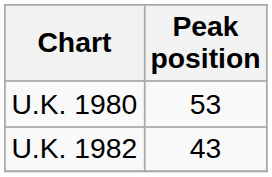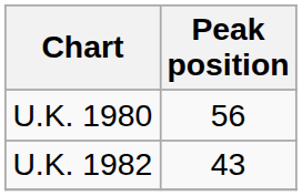U.K. 1980 | Peak position: 53 -> 56
